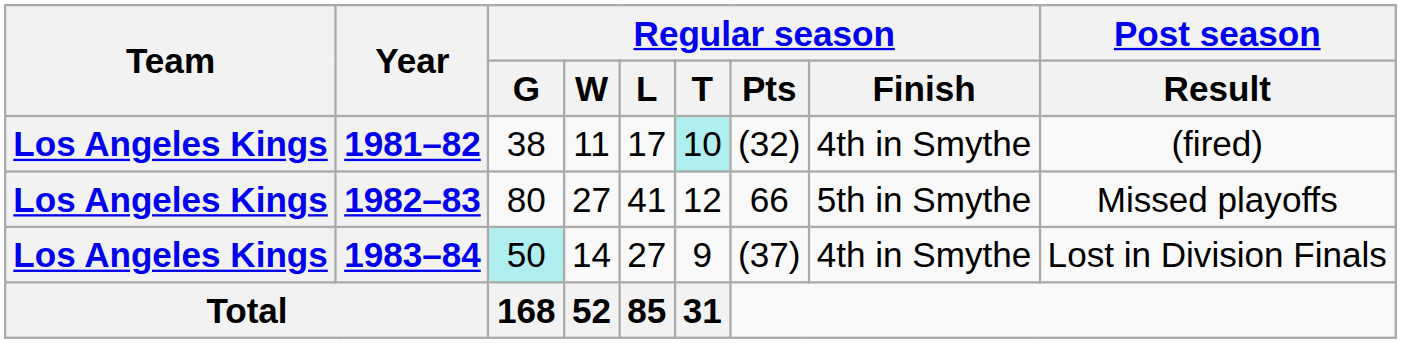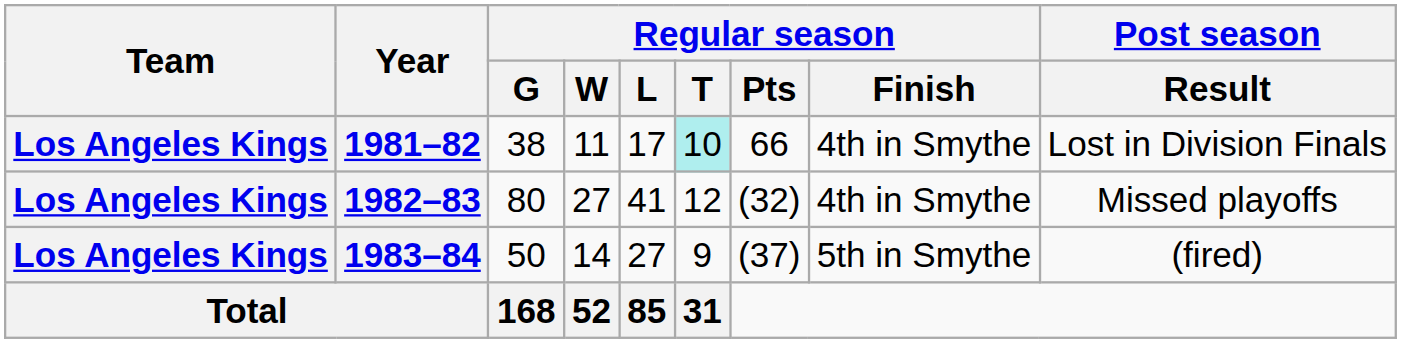1981–82 | Regular season / Pts: (32) -> 66
1981–82 | Post season / Result: (fired) -> Lost in Division Finals
1982–83 | Regular season / Pts: 66 -> (32)
1982–83 | Regular season / Finish: 5th in Smythe -> 4th in Smythe
1983–84 | Regular season / G: paleturquoise background -> no background
1983–84 | Regular season / Finish: 4th in Smythe -> 5th in Smythe
1983–84 | Post season / Result: Lost in Division Finals -> (fired)
